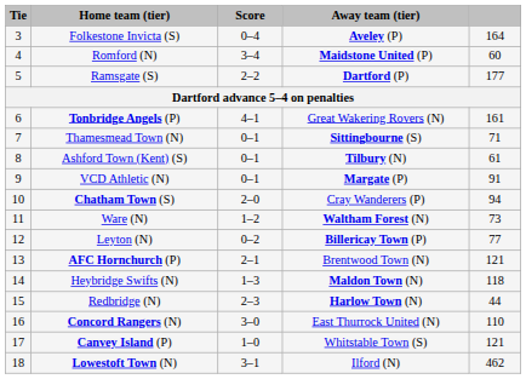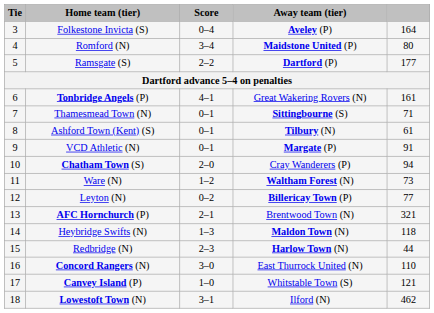Romford (N) | column 5: 60 -> 80
AFC Hornchurch (P) | column 5: 121 -> 321
